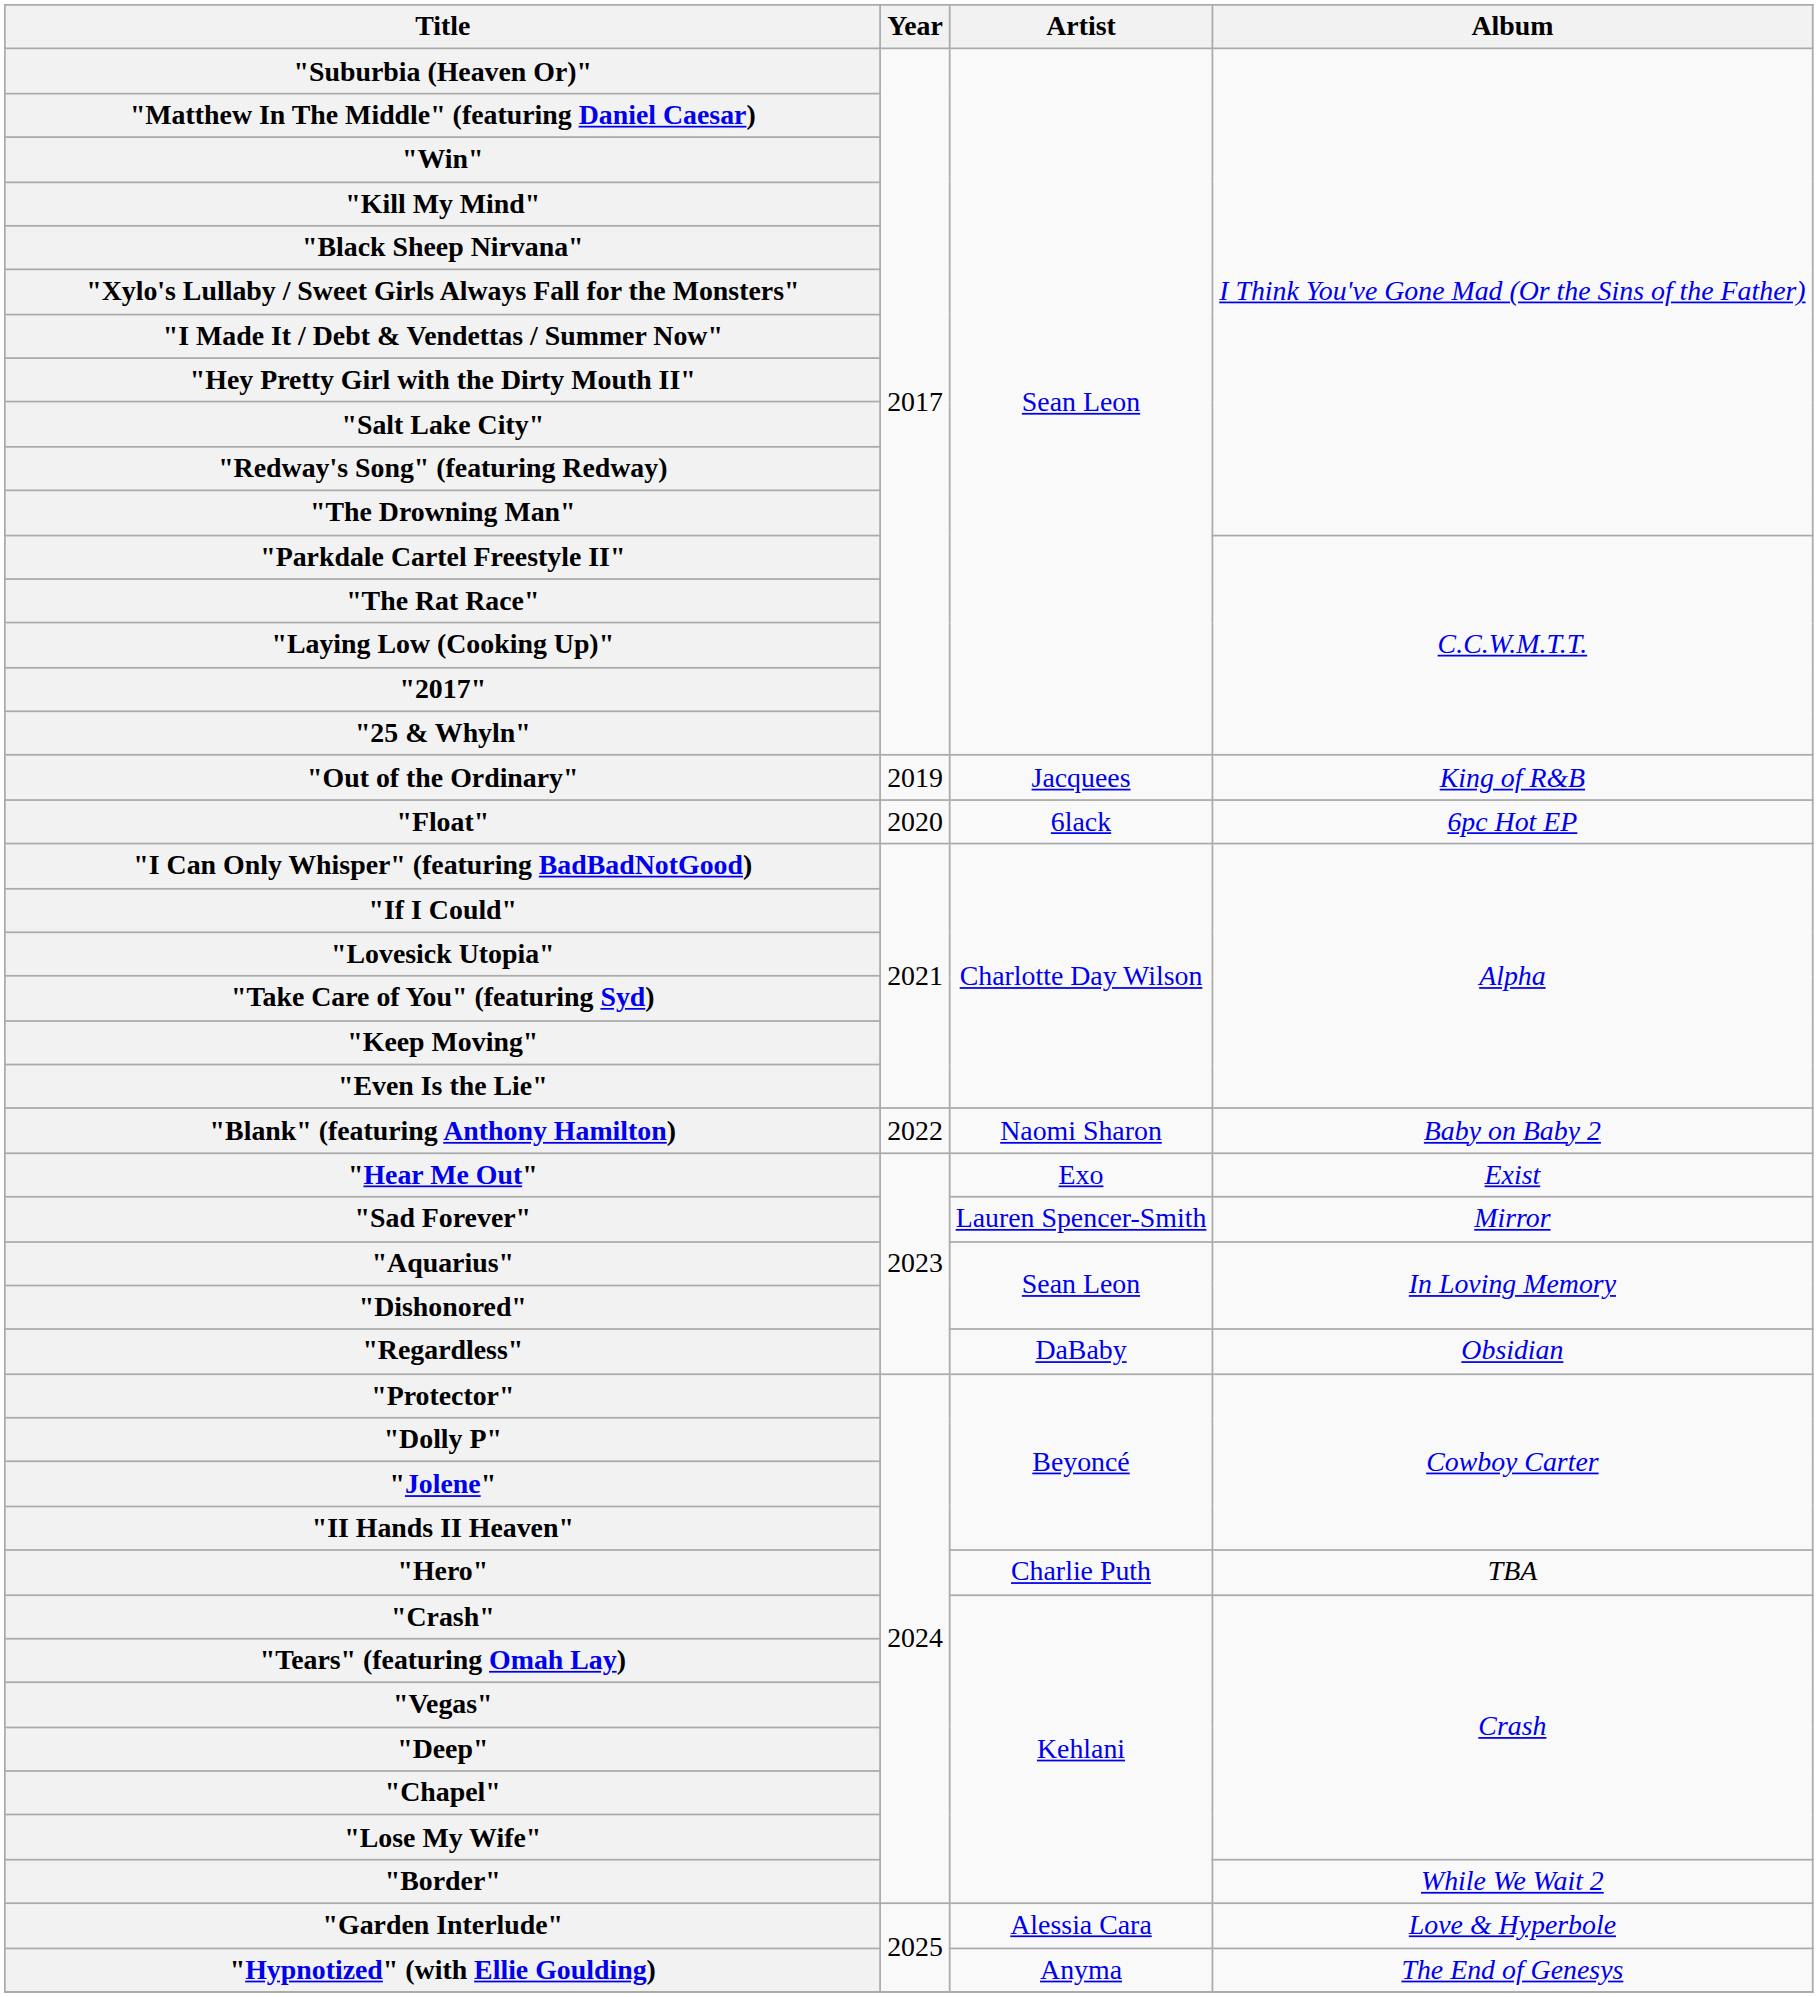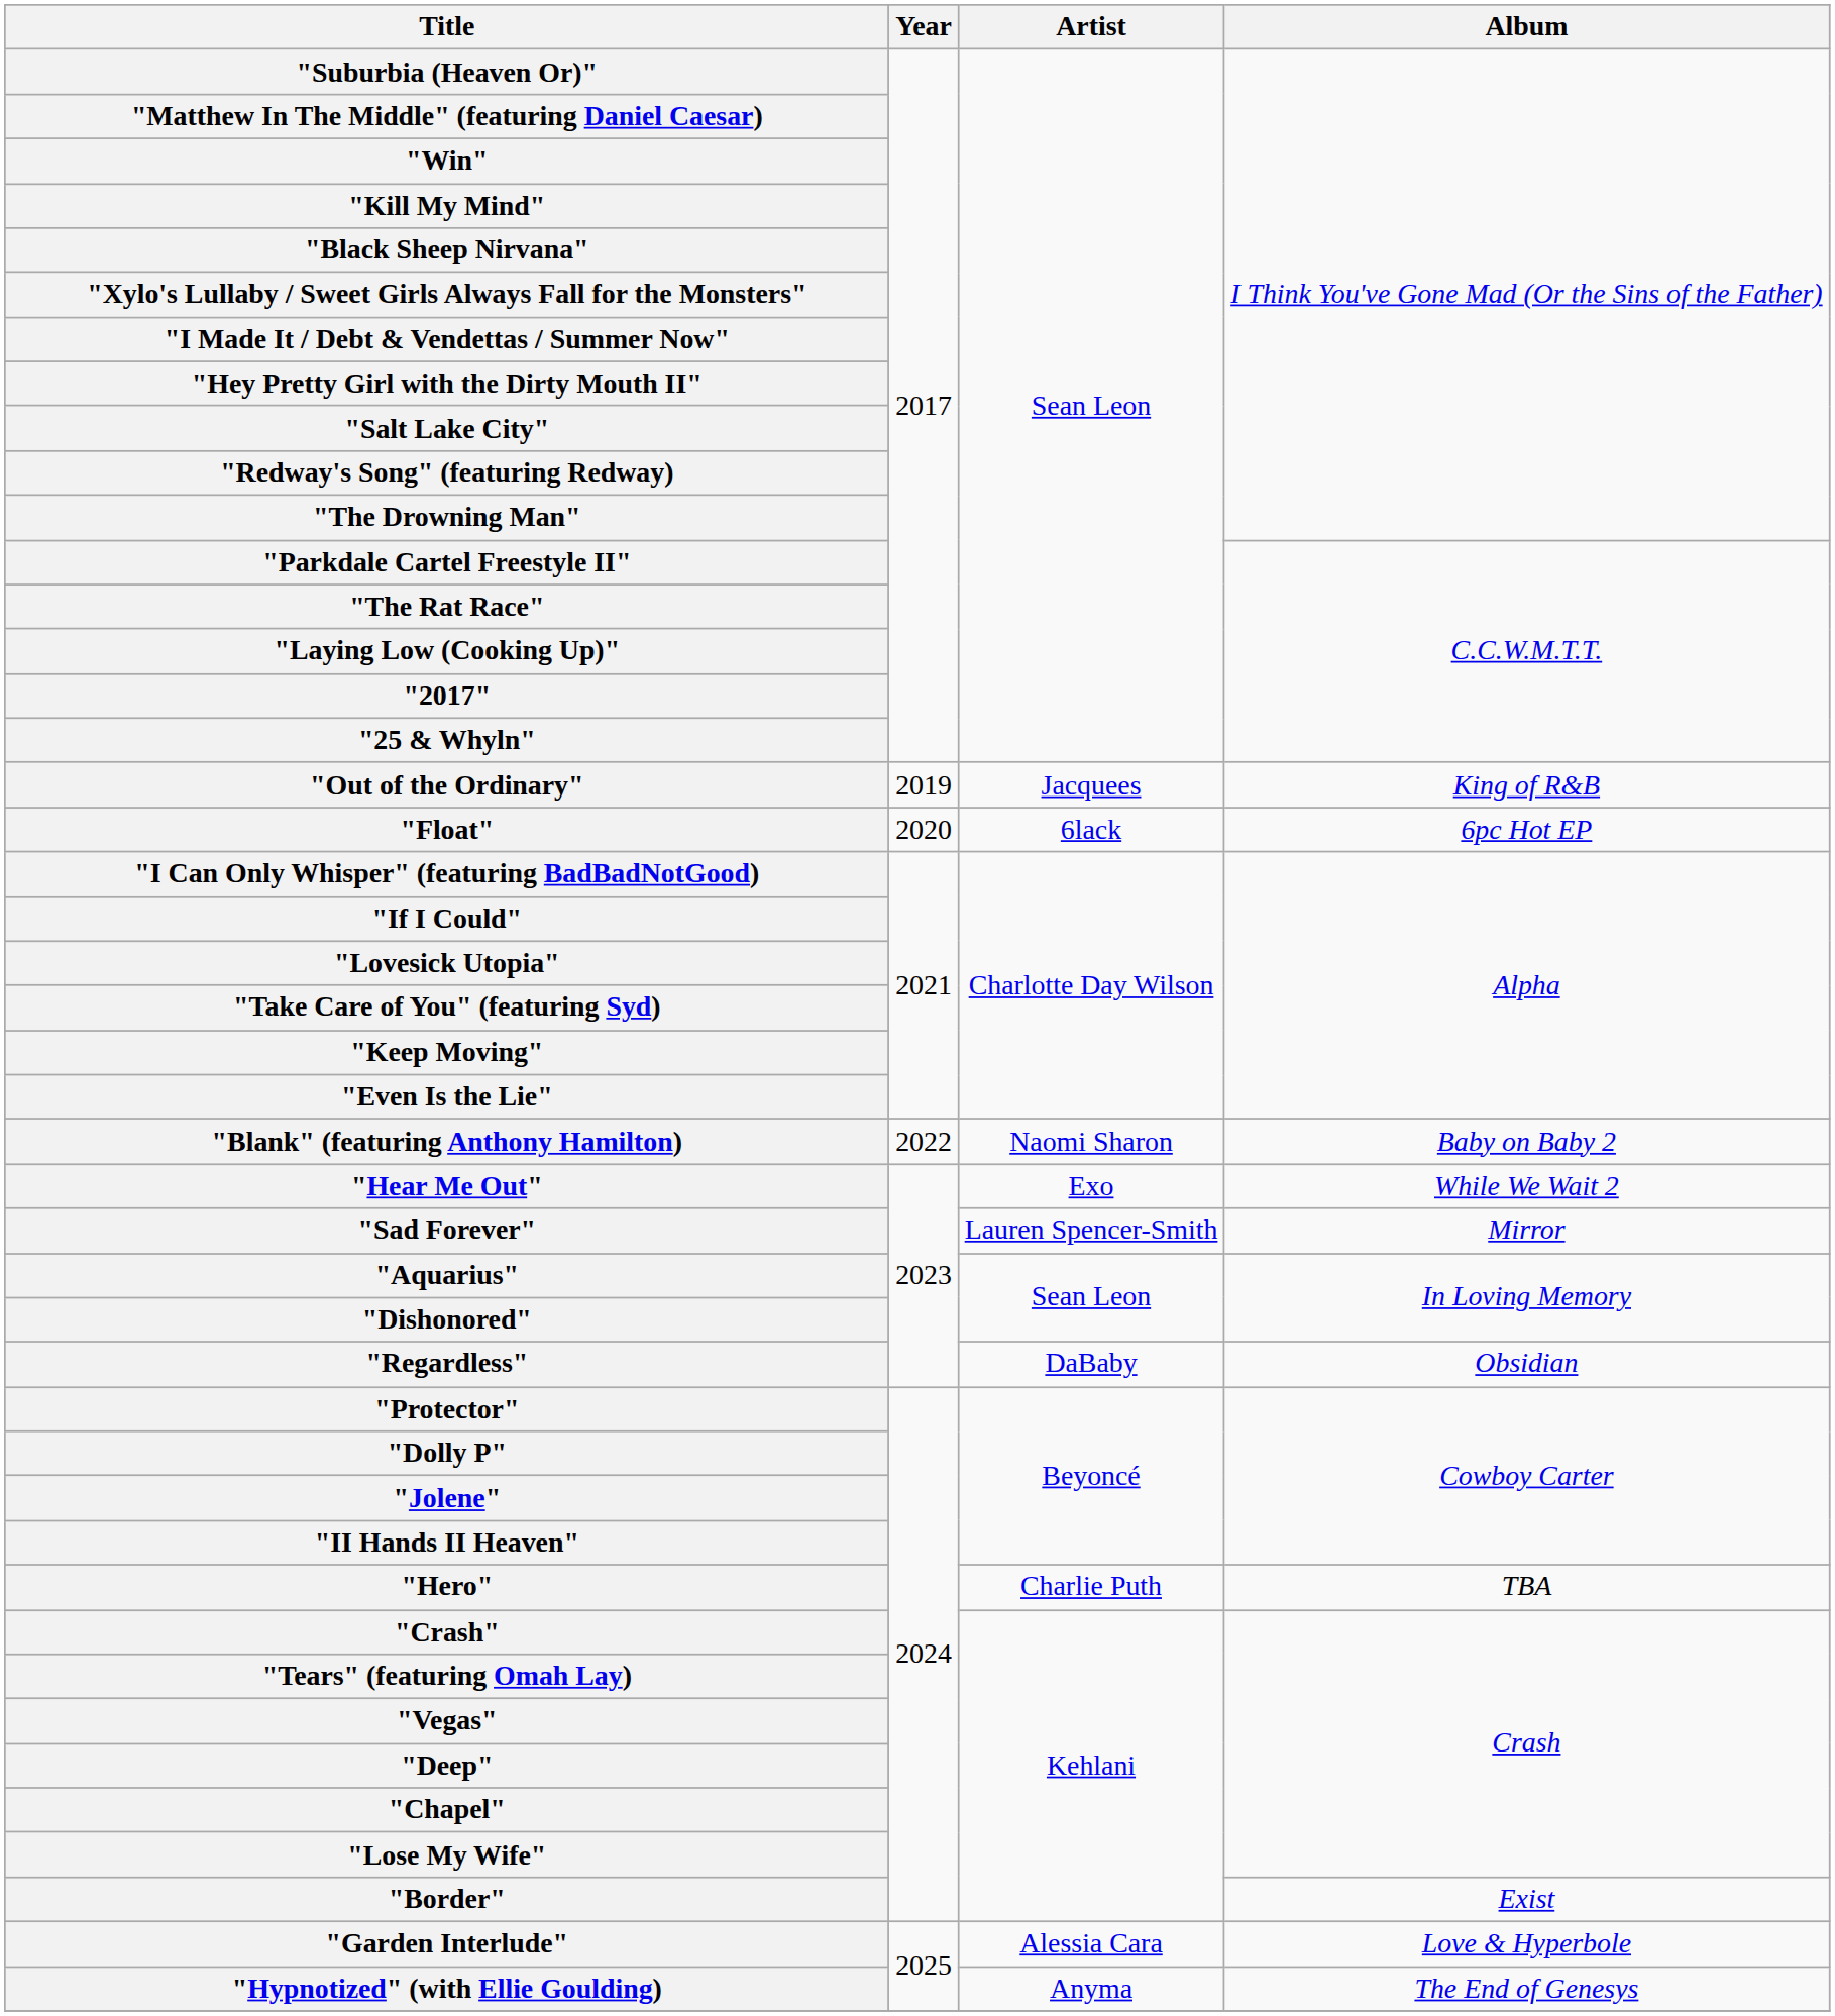"Hear Me Out" | Album: Exist -> While We Wait 2
"Border" | Album: While We Wait 2 -> Exist
